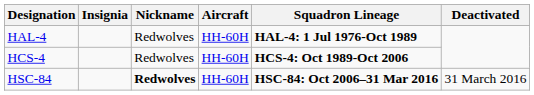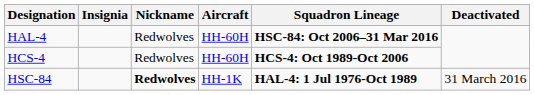HAL-4 | Squadron Lineage: HAL-4: 1 Jul 1976-Oct 1989 -> HSC-84: Oct 2006–31 Mar 2016
HSC-84 | Aircraft: HH-60H -> HH-1K
HSC-84 | Squadron Lineage: HSC-84: Oct 2006–31 Mar 2016 -> HAL-4: 1 Jul 1976-Oct 1989
